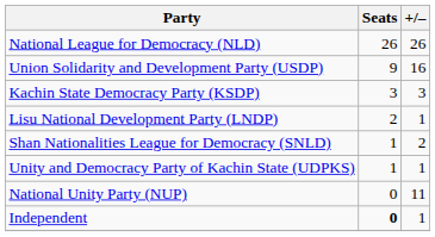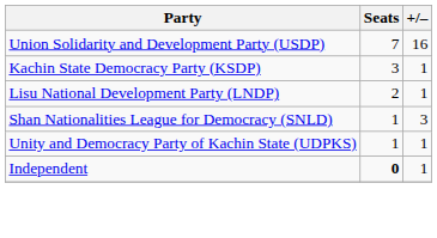- row: National League for Democracy (NLD) | 26 | 26
Union Solidarity and Development Party (USDP) | Seats: 9 -> 7
Kachin State Democracy Party (KSDP) | +/–: 3 -> 1
Shan Nationalities League for Democracy (SNLD) | +/–: 2 -> 3
- row: National Unity Party (NUP) | 0 | 11
